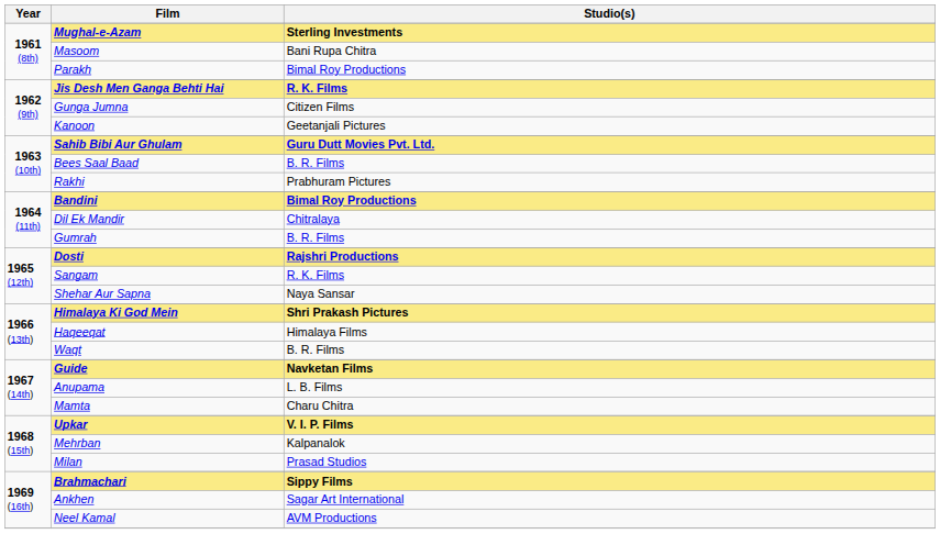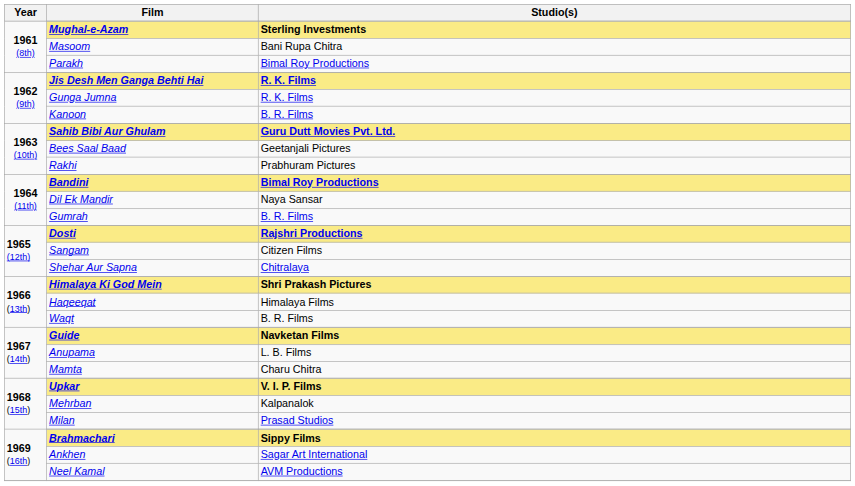Gunga Jumna | Studio(s): Citizen Films -> R. K. Films
Kanoon | Studio(s): Geetanjali Pictures -> B. R. Films
Bees Saal Baad | Studio(s): B. R. Films -> Geetanjali Pictures
Dil Ek Mandir | Studio(s): Chitralaya -> Naya Sansar
Sangam | Studio(s): R. K. Films -> Citizen Films
Shehar Aur Sapna | Studio(s): Naya Sansar -> Chitralaya
